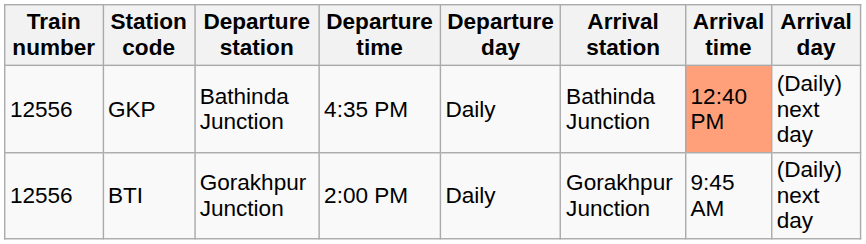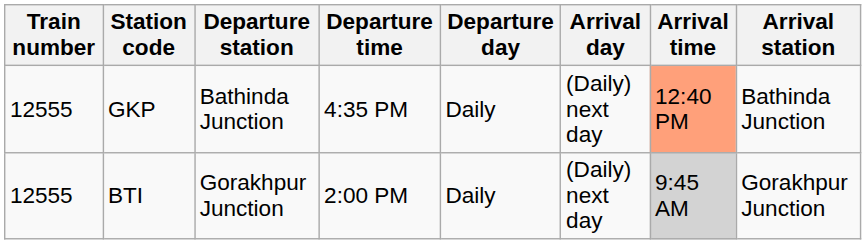columns swapped: Arrival station <-> Arrival day
GKP | Train number: 12556 -> 12555
BTI | Train number: 12556 -> 12555
BTI | Arrival time: no background -> lightgrey background
